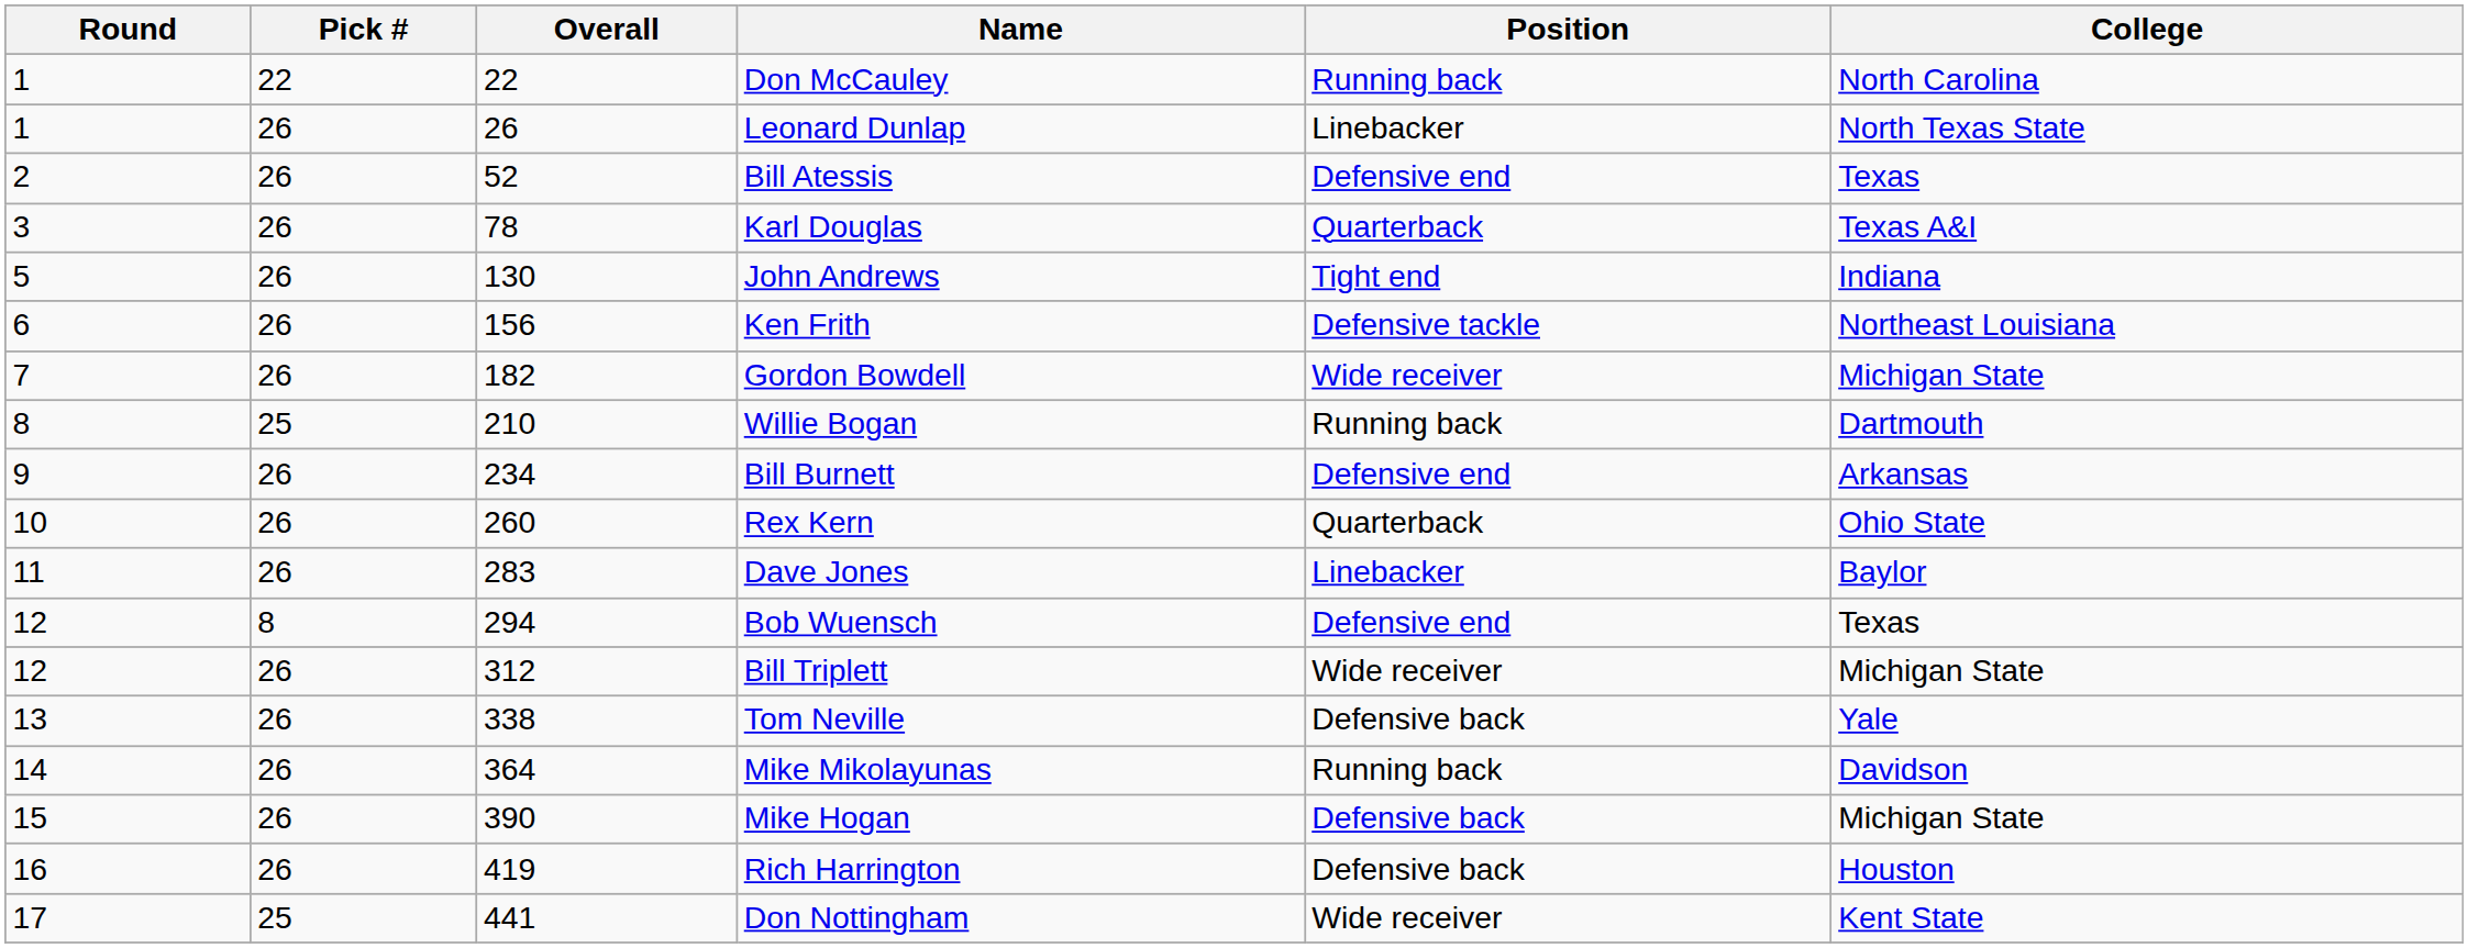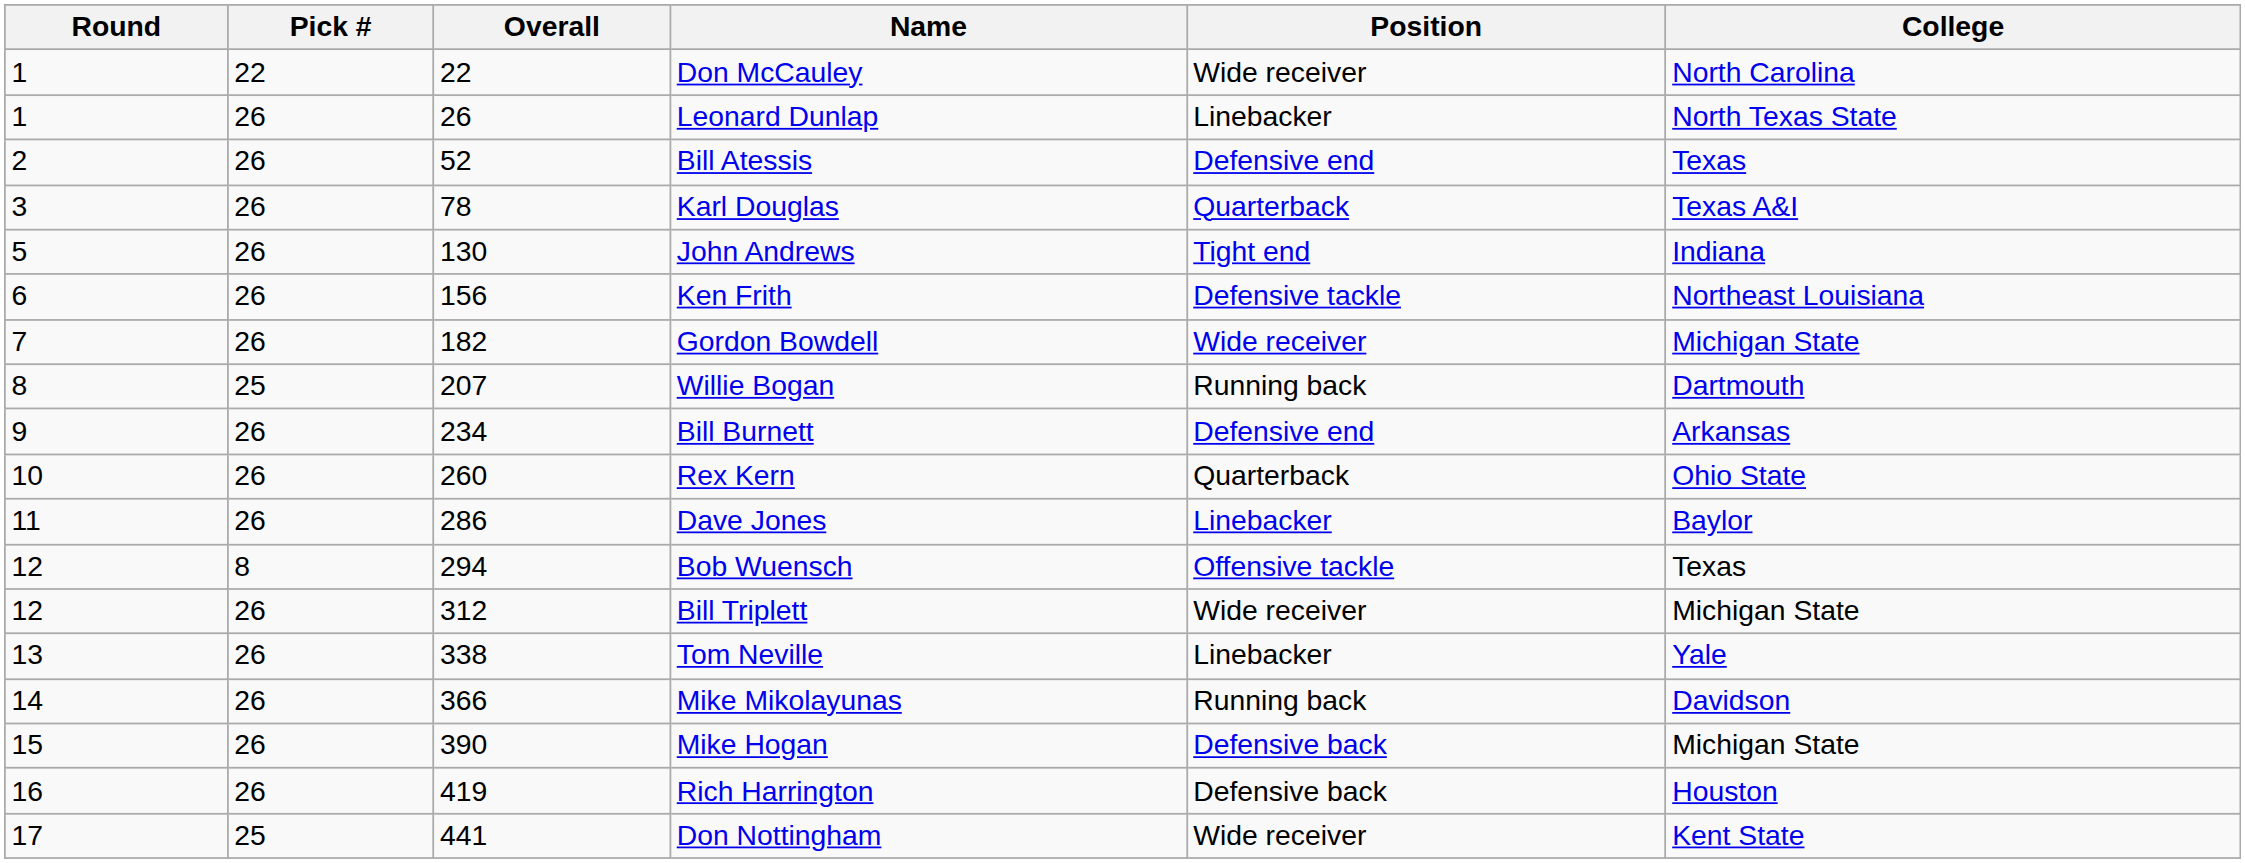Don McCauley | Position: Running back -> Wide receiver
Willie Bogan | Overall: 210 -> 207
Dave Jones | Overall: 283 -> 286
Bob Wuensch | Position: Defensive end -> Offensive tackle
Tom Neville | Position: Defensive back -> Linebacker
Mike Mikolayunas | Overall: 364 -> 366
